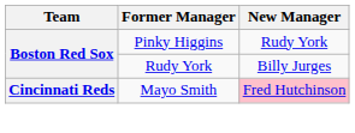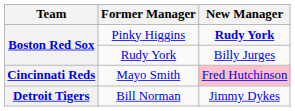Pinky Higgins | New Manager: normal -> bold
+ row: Detroit Tigers | Bill Norman | Jimmy Dykes
